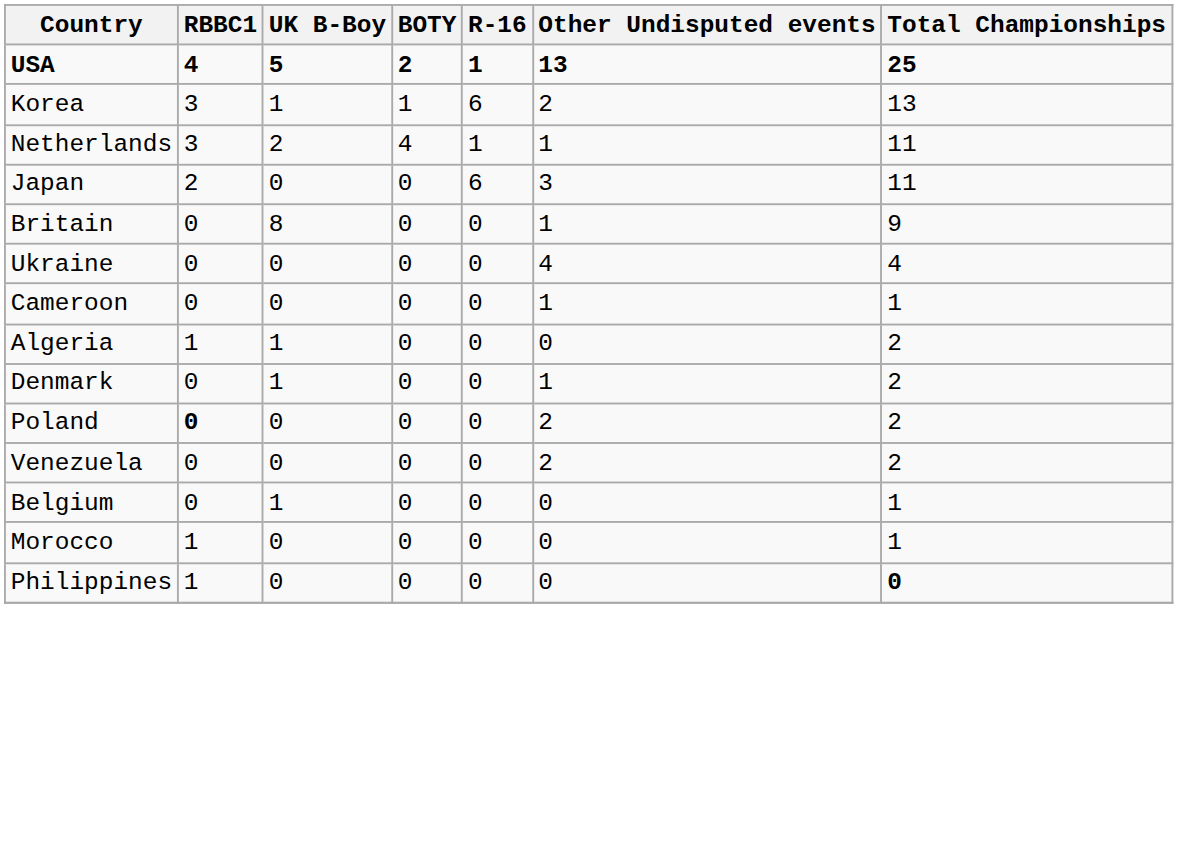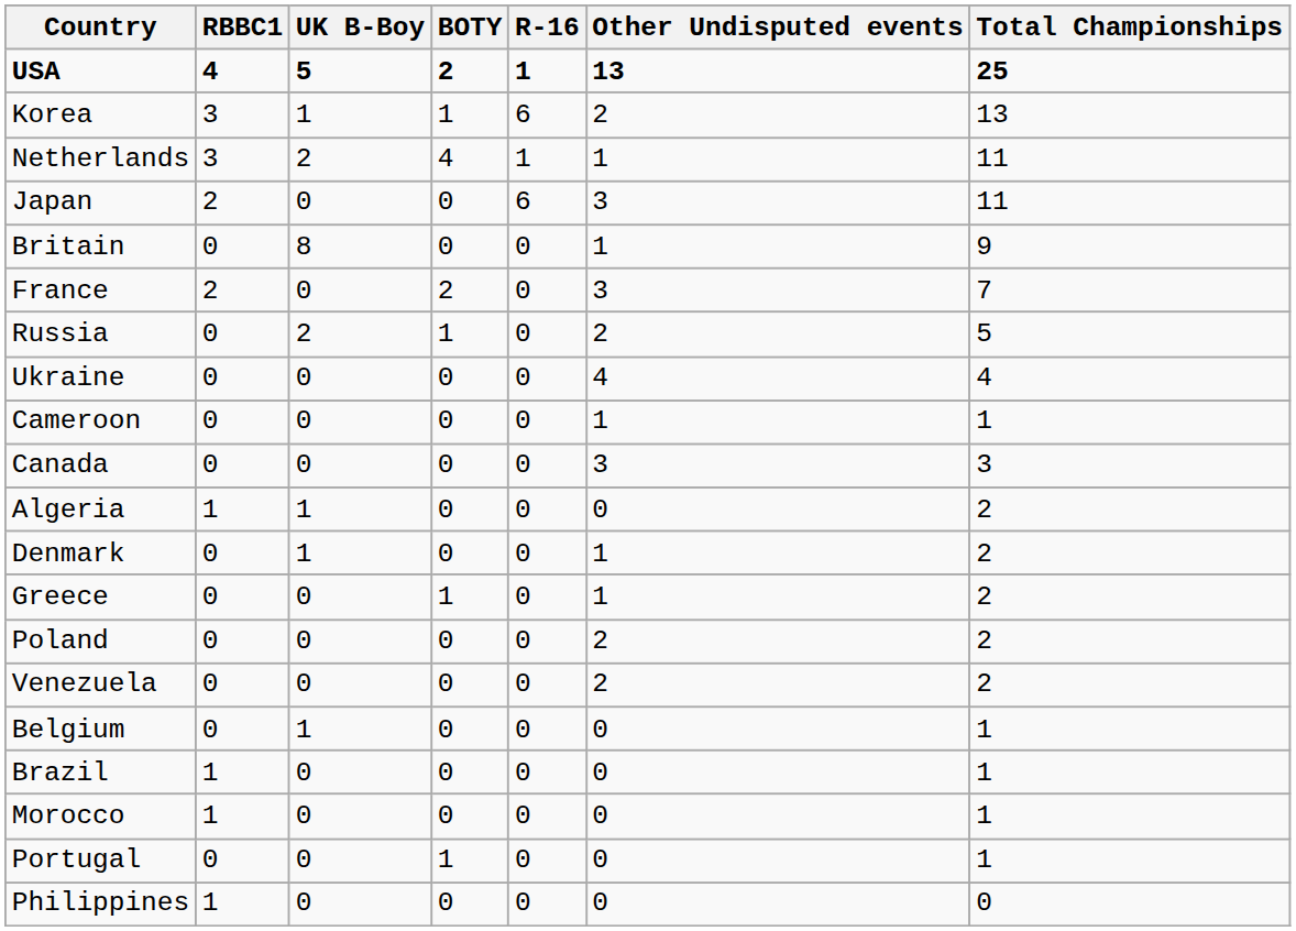+ row: France | 2 | 0 | 2 | 0 | 3 | 7
+ row: Russia | 0 | 2 | 1 | 0 | 2 | 5
+ row: Canada | 0 | 0 | 0 | 0 | 3 | 3
+ row: Greece | 0 | 0 | 1 | 0 | 1 | 2
Poland | RBBC1: bold -> normal
+ row: Brazil | 1 | 0 | 0 | 0 | 0 | 1
+ row: Portugal | 0 | 0 | 1 | 0 | 0 | 1
Philippines | Total Championships: bold -> normal
